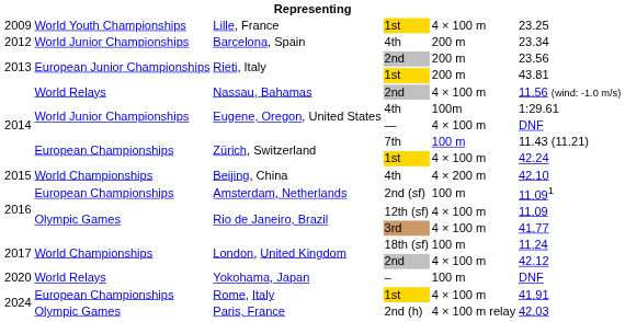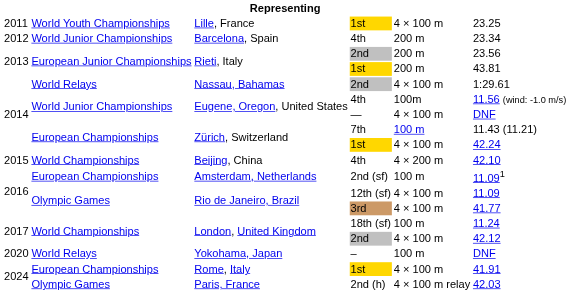Lille, France | column 1: 2009 -> 2011
Nassau, Bahamas | column 6: 11.56 (wind: -1.0 m/s) -> 1:29.61
Eugene, Oregon, United States / 4th | column 6: 1:29.61 -> 11.56 (wind: -1.0 m/s)
